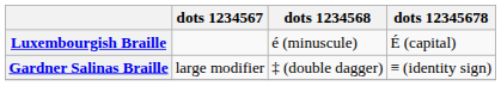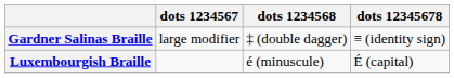rows swapped: Gardner Salinas Braille <-> Luxembourgish Braille
